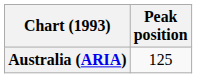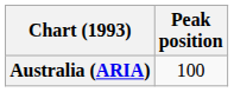Australia (ARIA) | Peak position: 125 -> 100
